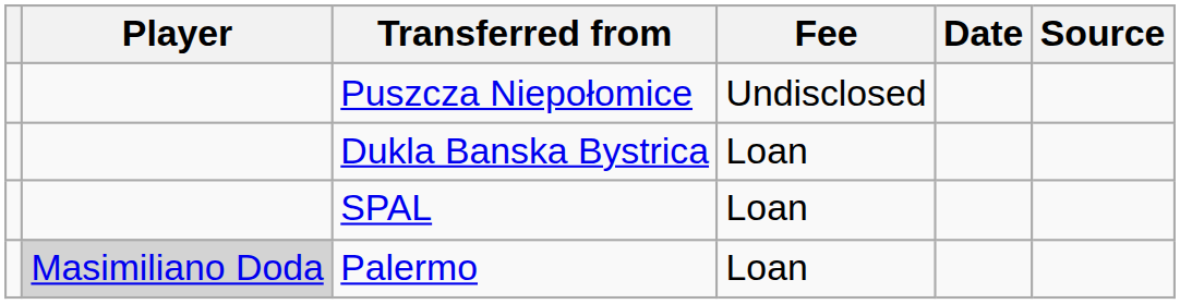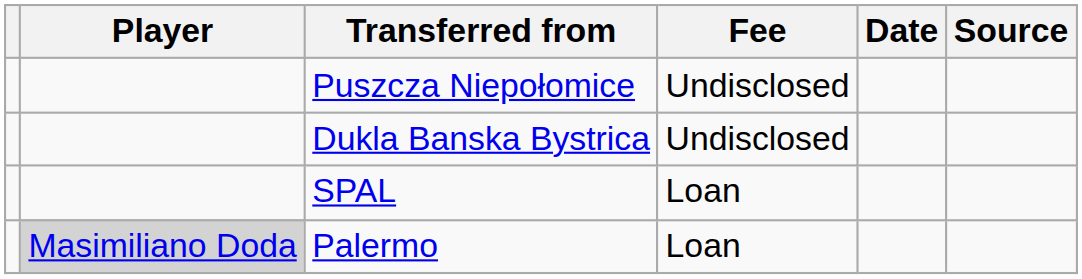Dukla Banska Bystrica | Fee: Loan -> Undisclosed
